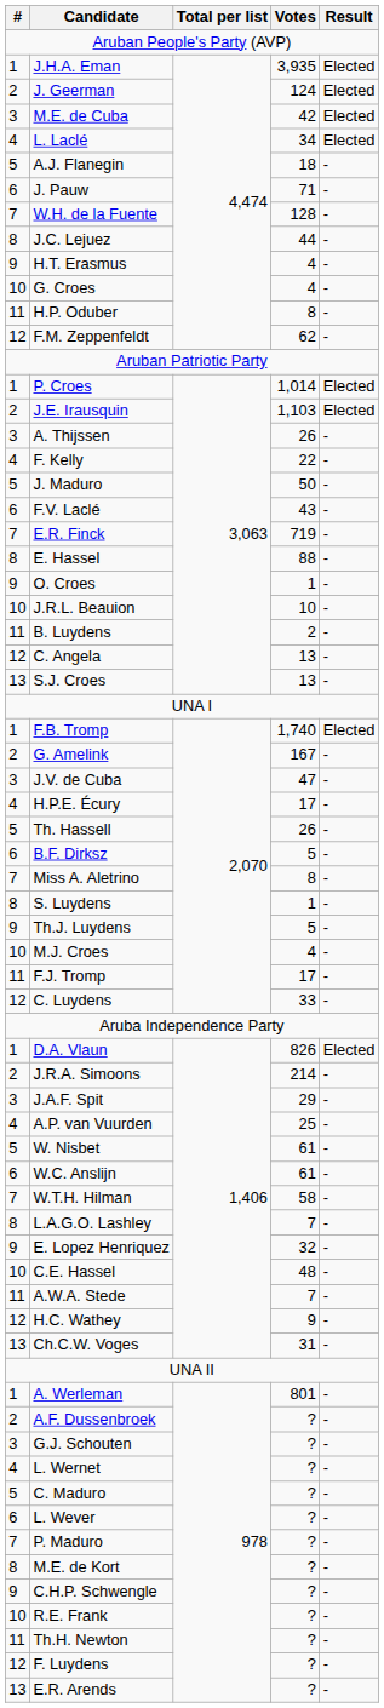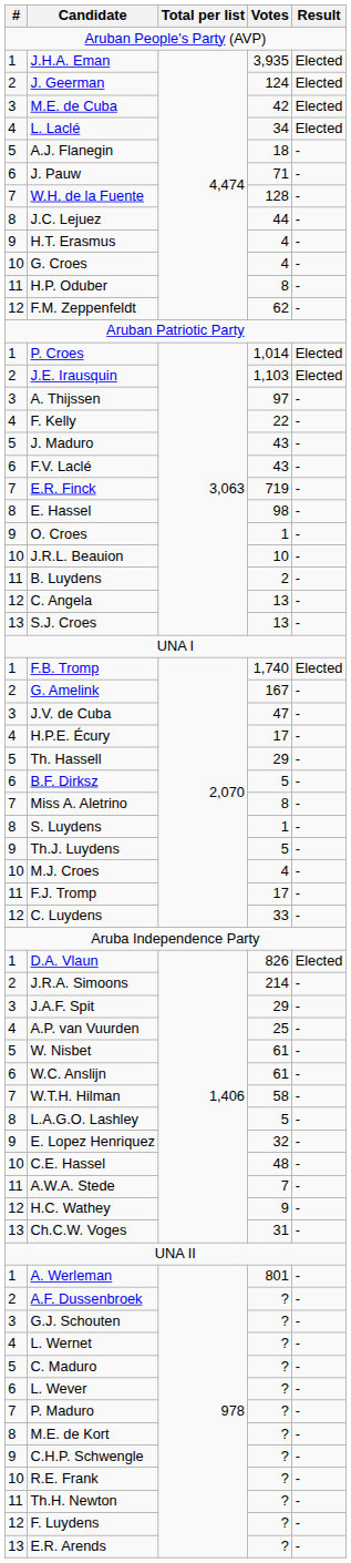A. Thijssen | Votes: 26 -> 97
J. Maduro | Votes: 50 -> 43
E. Hassel | Votes: 88 -> 98
Th. Hassell | Votes: 26 -> 29
L.A.G.O. Lashley | Votes: 7 -> 5
